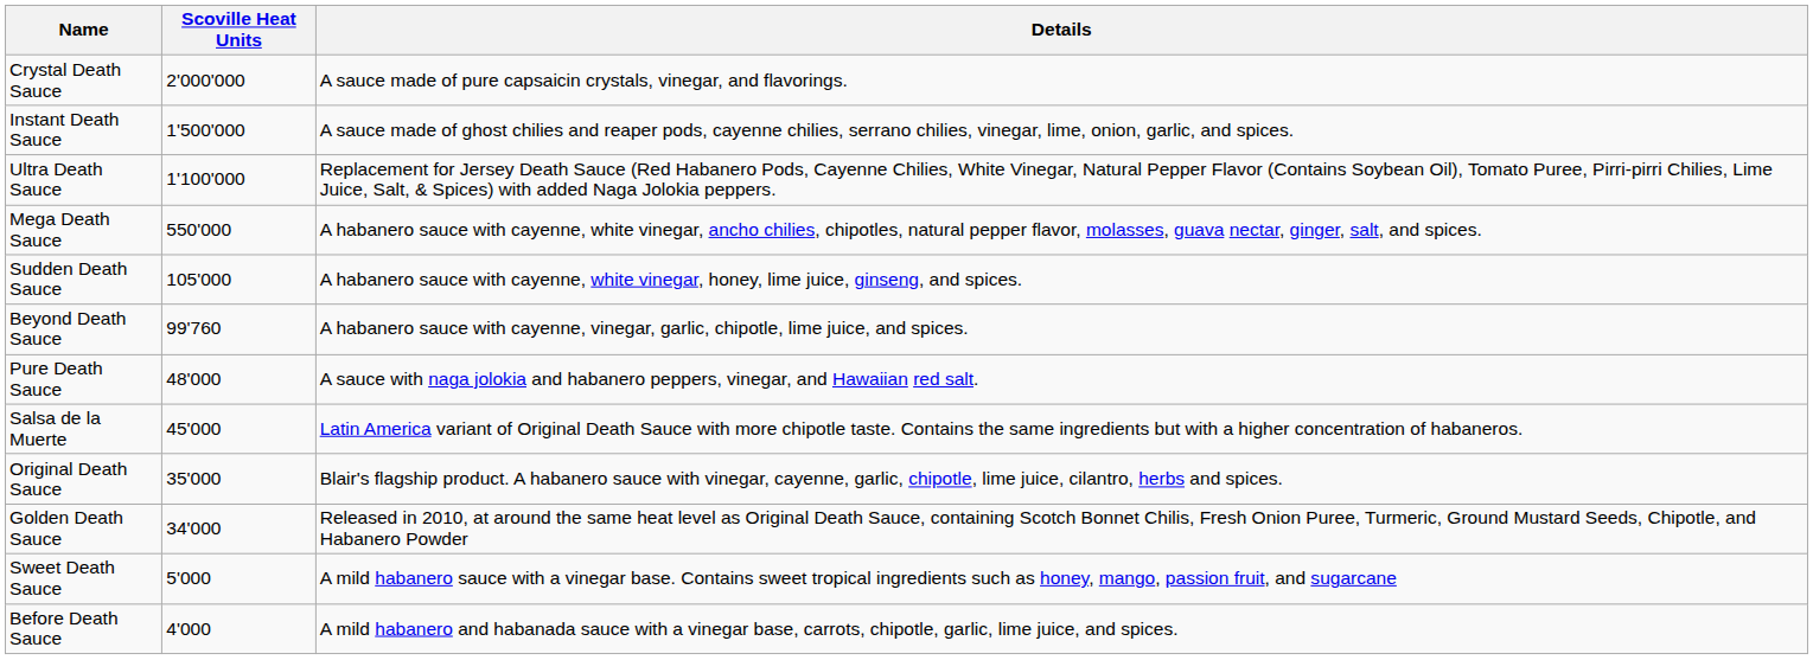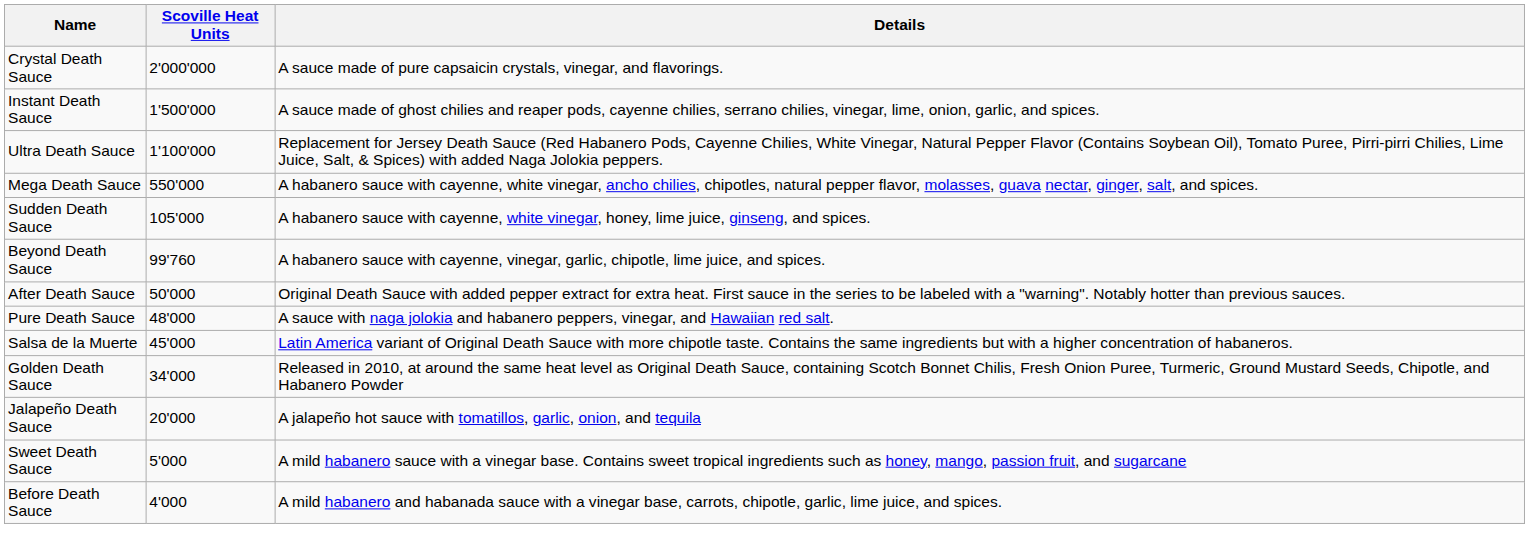+ row: After Death Sauce | 50'000 | Original Death Sauce with added pepper extract for extra heat. First sauce in the series to be labeled with a "warning". Notably hotter than previous sauces.
- row: Original Death Sauce | 35'000 | Blair's flagship product. A habanero sauce with vinegar, cayenne, garlic, chipotle, lime juice, cilantro, herbs and spices.
+ row: Jalapeño Death Sauce | 20'000 | A jalapeño hot sauce with tomatillos, garlic, onion, and tequila
